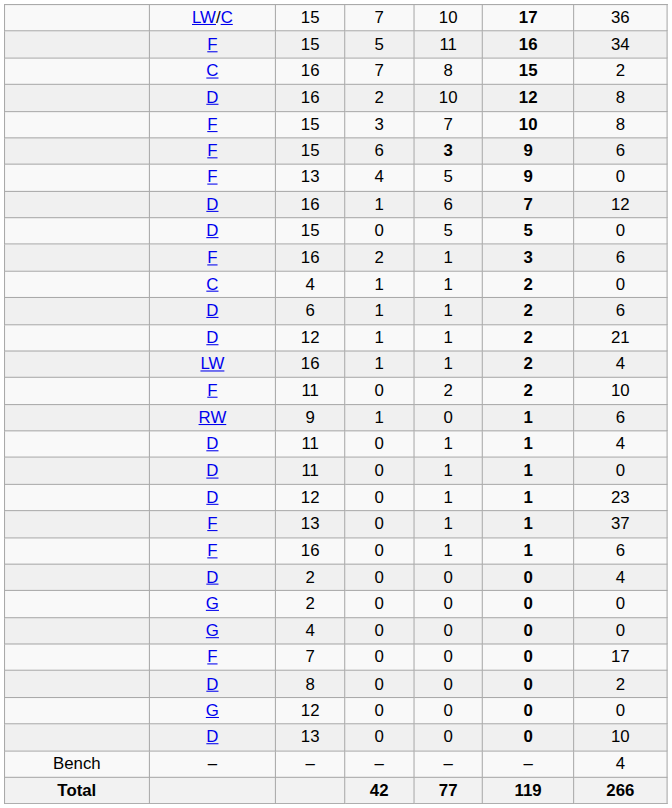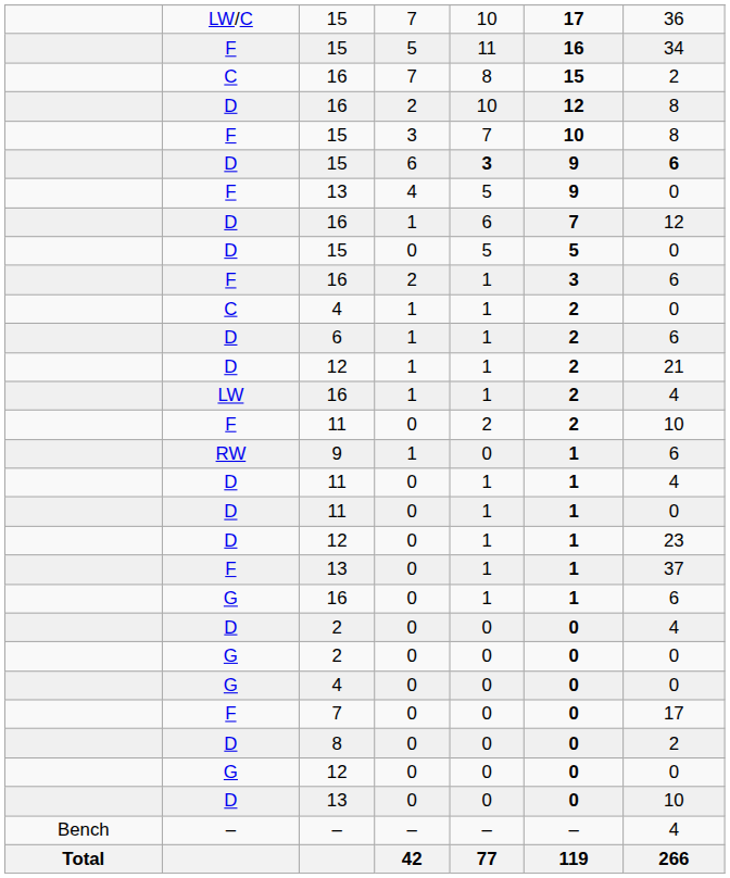15 / 6 | column 2: F -> D
15 / 6 | column 7: normal -> bold
16 / 0 | column 2: F -> G
